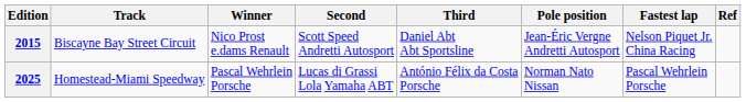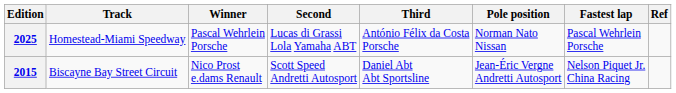rows swapped: 2015 <-> 2025
